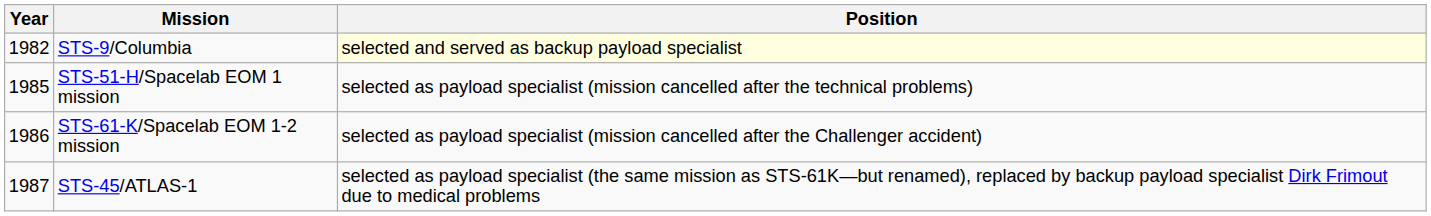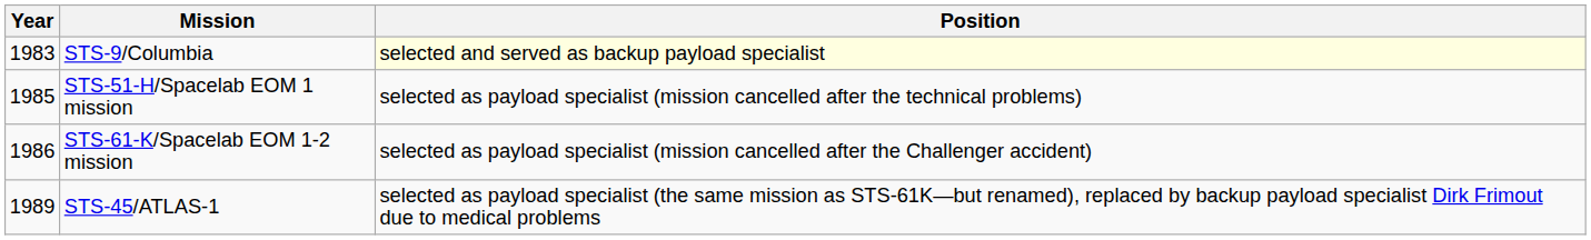STS-9/Columbia | Year: 1982 -> 1983
STS-45/ATLAS-1 | Year: 1987 -> 1989
